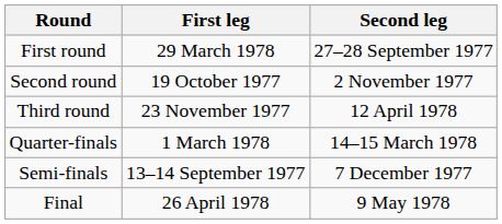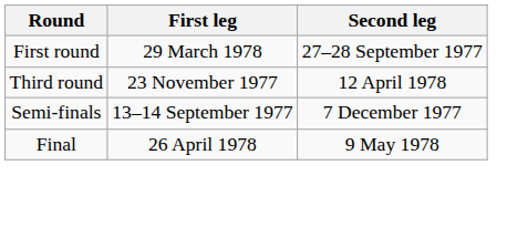- row: Second round | 19 October 1977 | 2 November 1977
- row: Quarter-finals | 1 March 1978 | 14–15 March 1978
